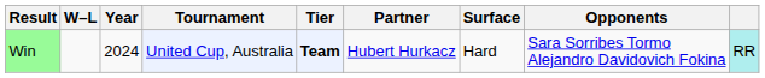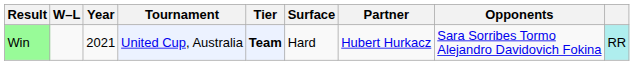columns swapped: Surface <-> Partner
Win | Year: 2024 -> 2021
